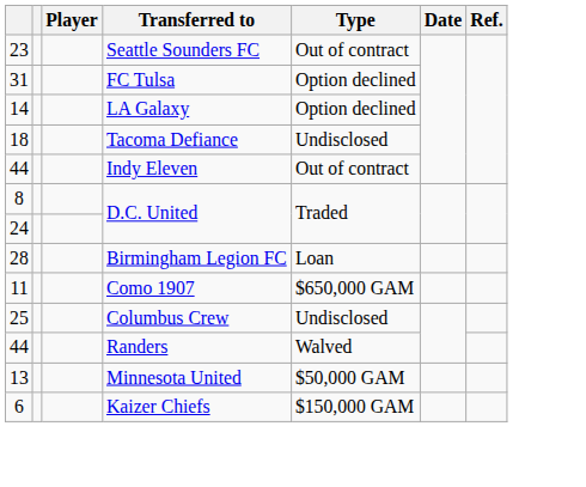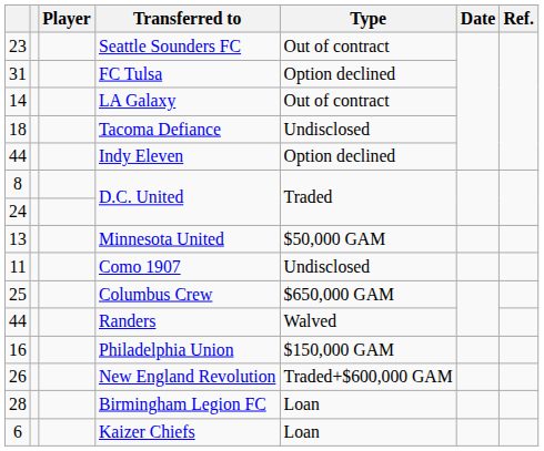LA Galaxy | Type: Option declined -> Out of contract
Indy Eleven | Type: Out of contract -> Option declined
rows swapped: Birmingham Legion FC <-> Minnesota United
Como 1907 | Type: $650,000 GAM -> Undisclosed
Columbus Crew | Type: Undisclosed -> $650,000 GAM
+ row: 16 | Philadelphia Union | $150,000 GAM
+ row: 26 | New England Revolution | Traded+$600,000 GAM
Kaizer Chiefs | Type: $150,000 GAM -> Loan
